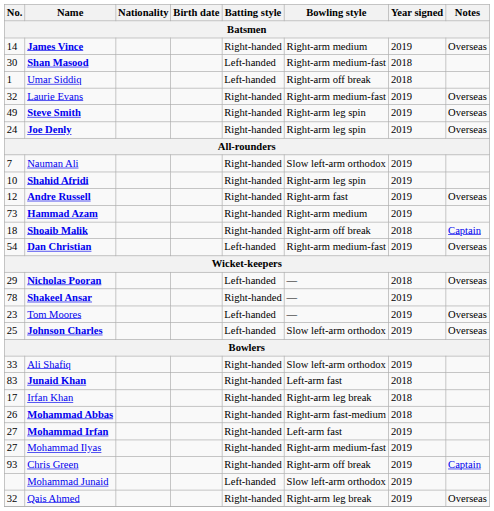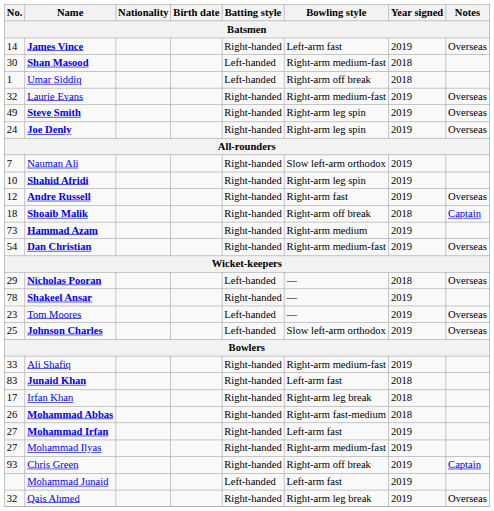James Vince | Bowling style: Right-arm medium -> Left-arm fast
rows swapped: Shoaib Malik <-> Hammad Azam
Dan Christian | Batting style: Left-handed -> Right-handed
Ali Shafiq | Bowling style: Slow left-arm orthodox -> Right-arm medium-fast
Mohammad Junaid | Bowling style: Slow left-arm orthodox -> Left-arm fast
